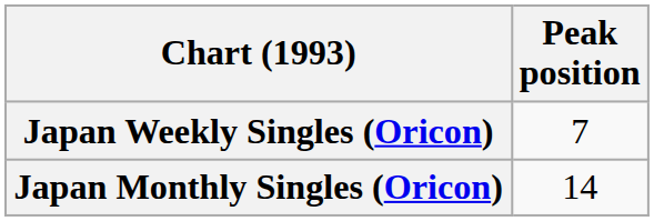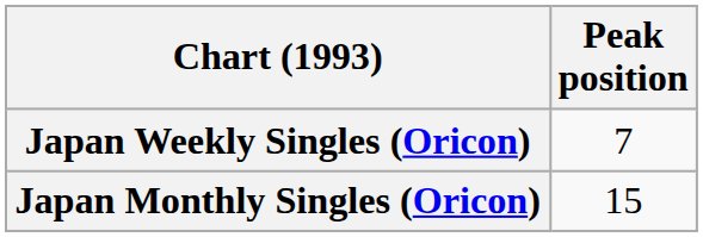Japan Monthly Singles (Oricon) | Peak position: 14 -> 15
